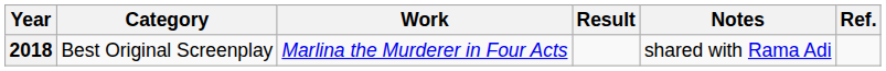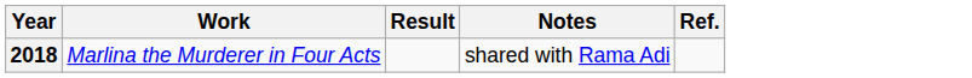- column: Category | Best Original Screenplay
